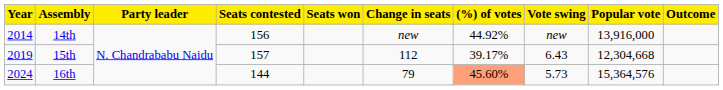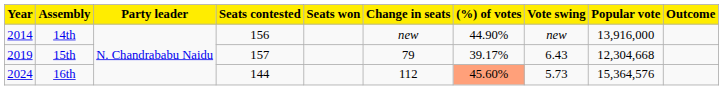14th | (%) of votes: 44.92% -> 44.90%
15th | Change in seats: 112 -> 79
16th | Change in seats: 79 -> 112
